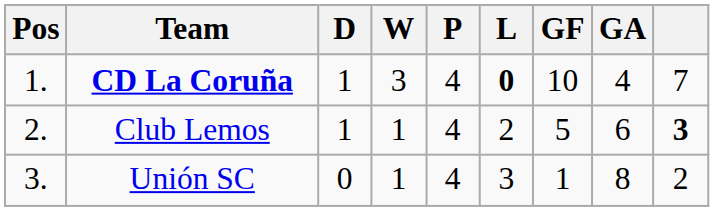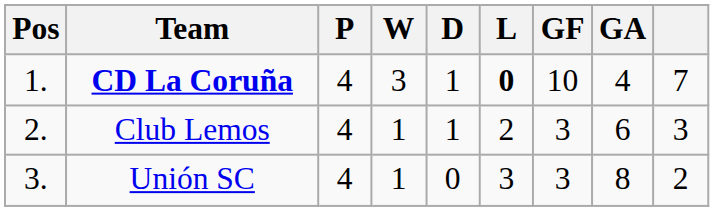columns swapped: P <-> D
Club Lemos | GF: 5 -> 3
Club Lemos | column 9: bold -> normal
Unión SC | GF: 1 -> 3
